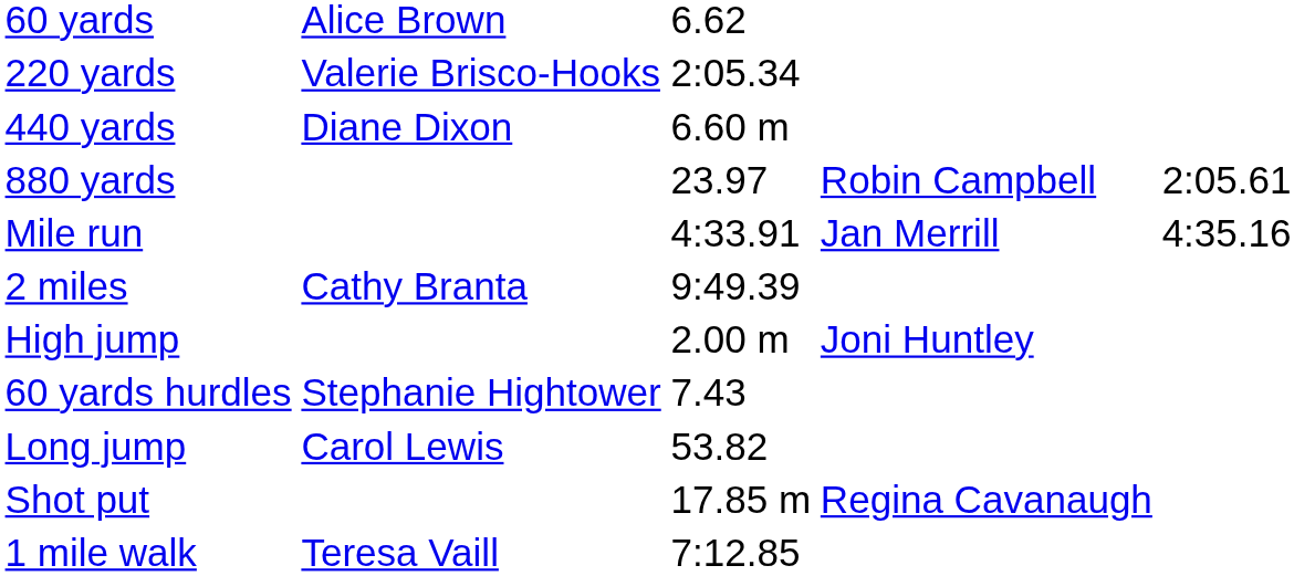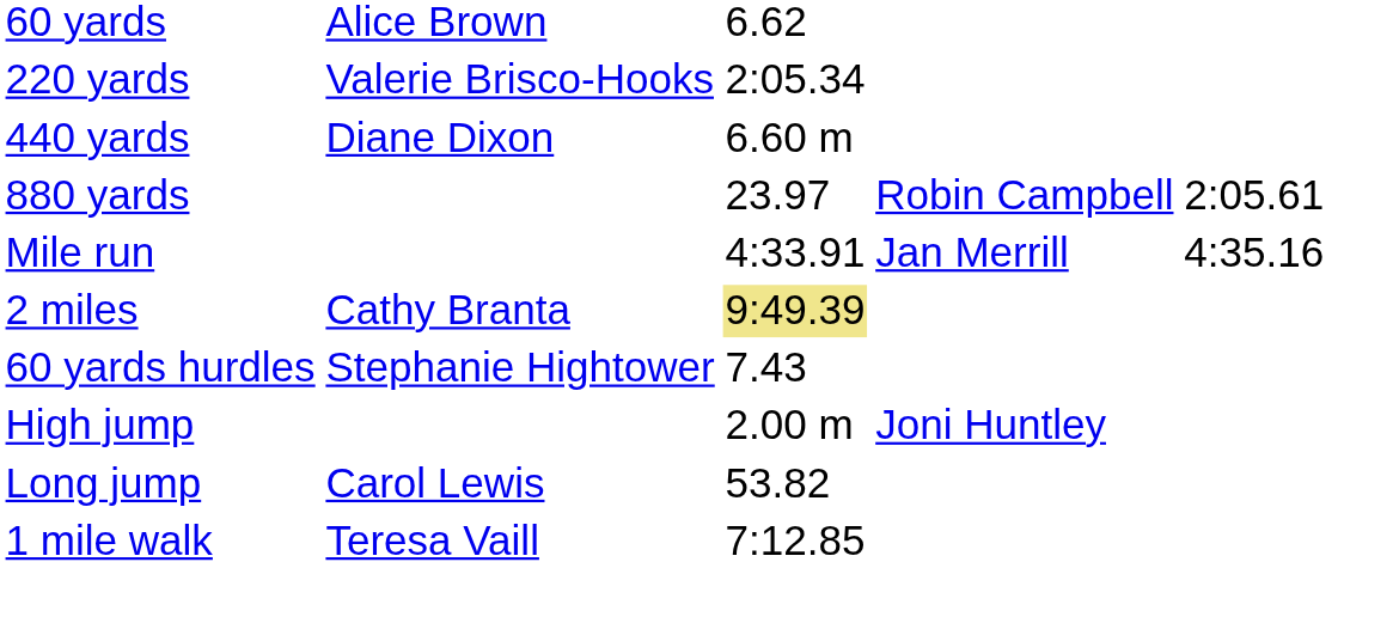2 miles | column 3: no background -> khaki background
rows swapped: 60 yards hurdles <-> High jump
- row: Shot put | 17.85 m | Regina Cavanaugh
